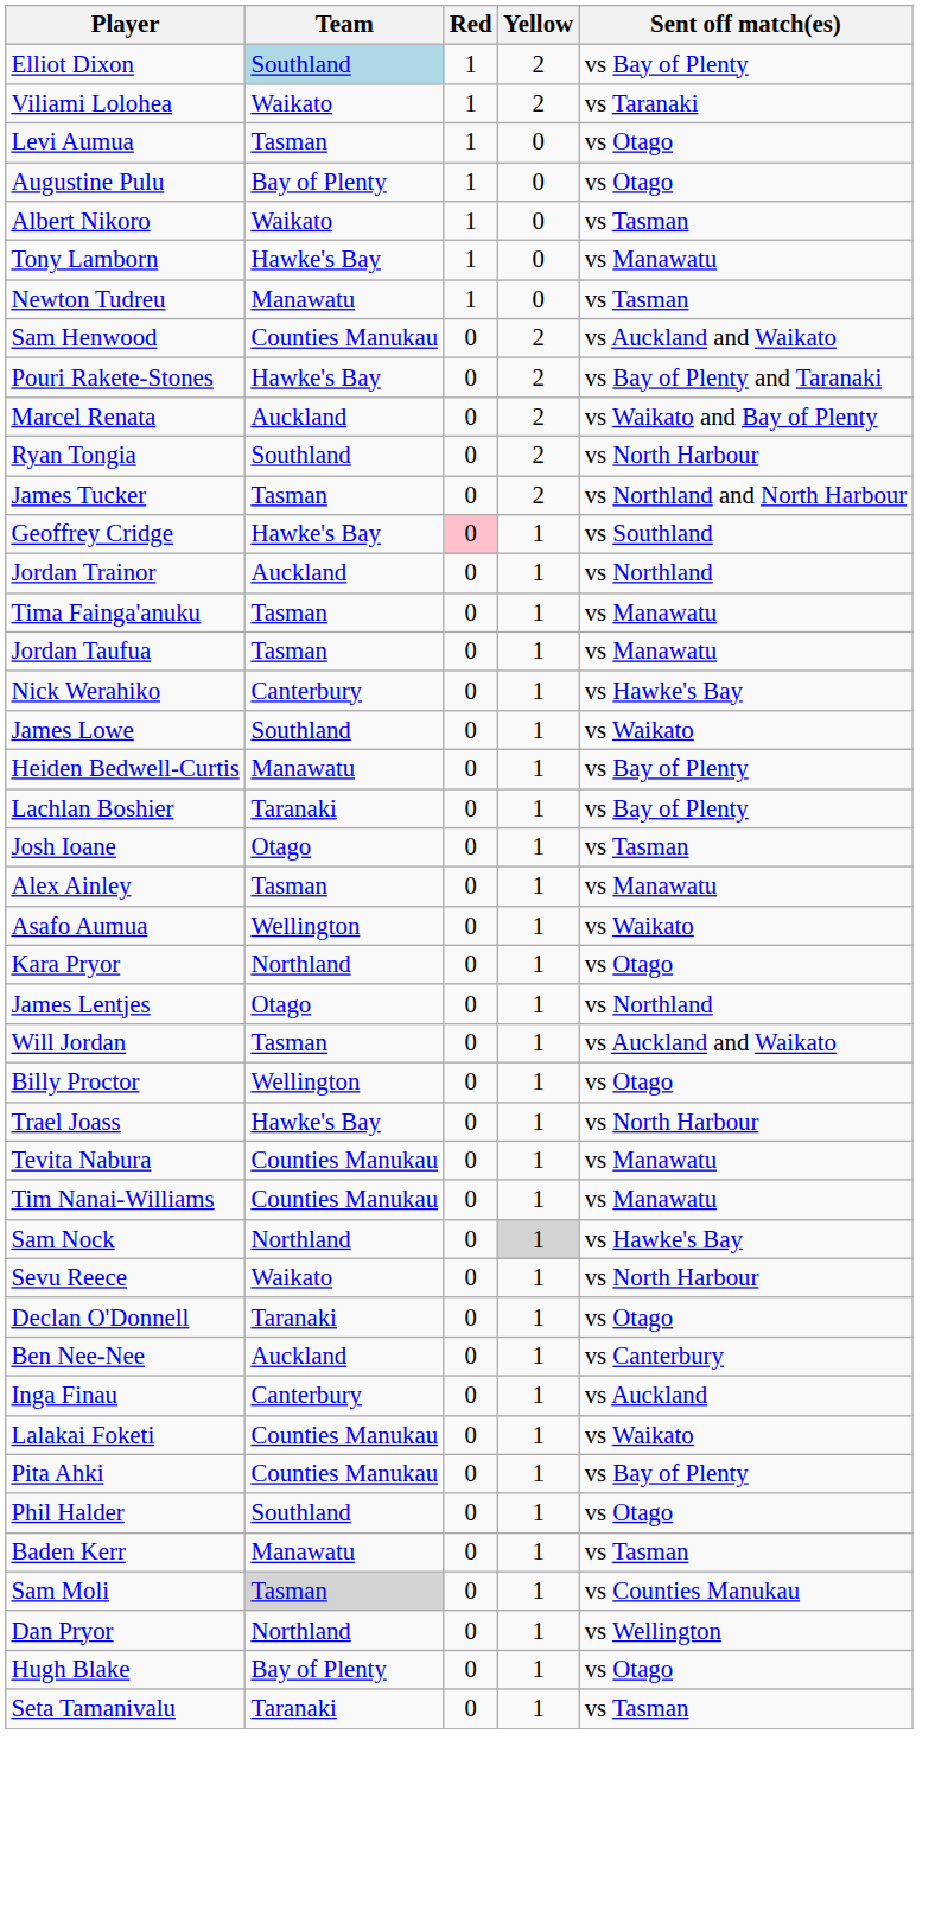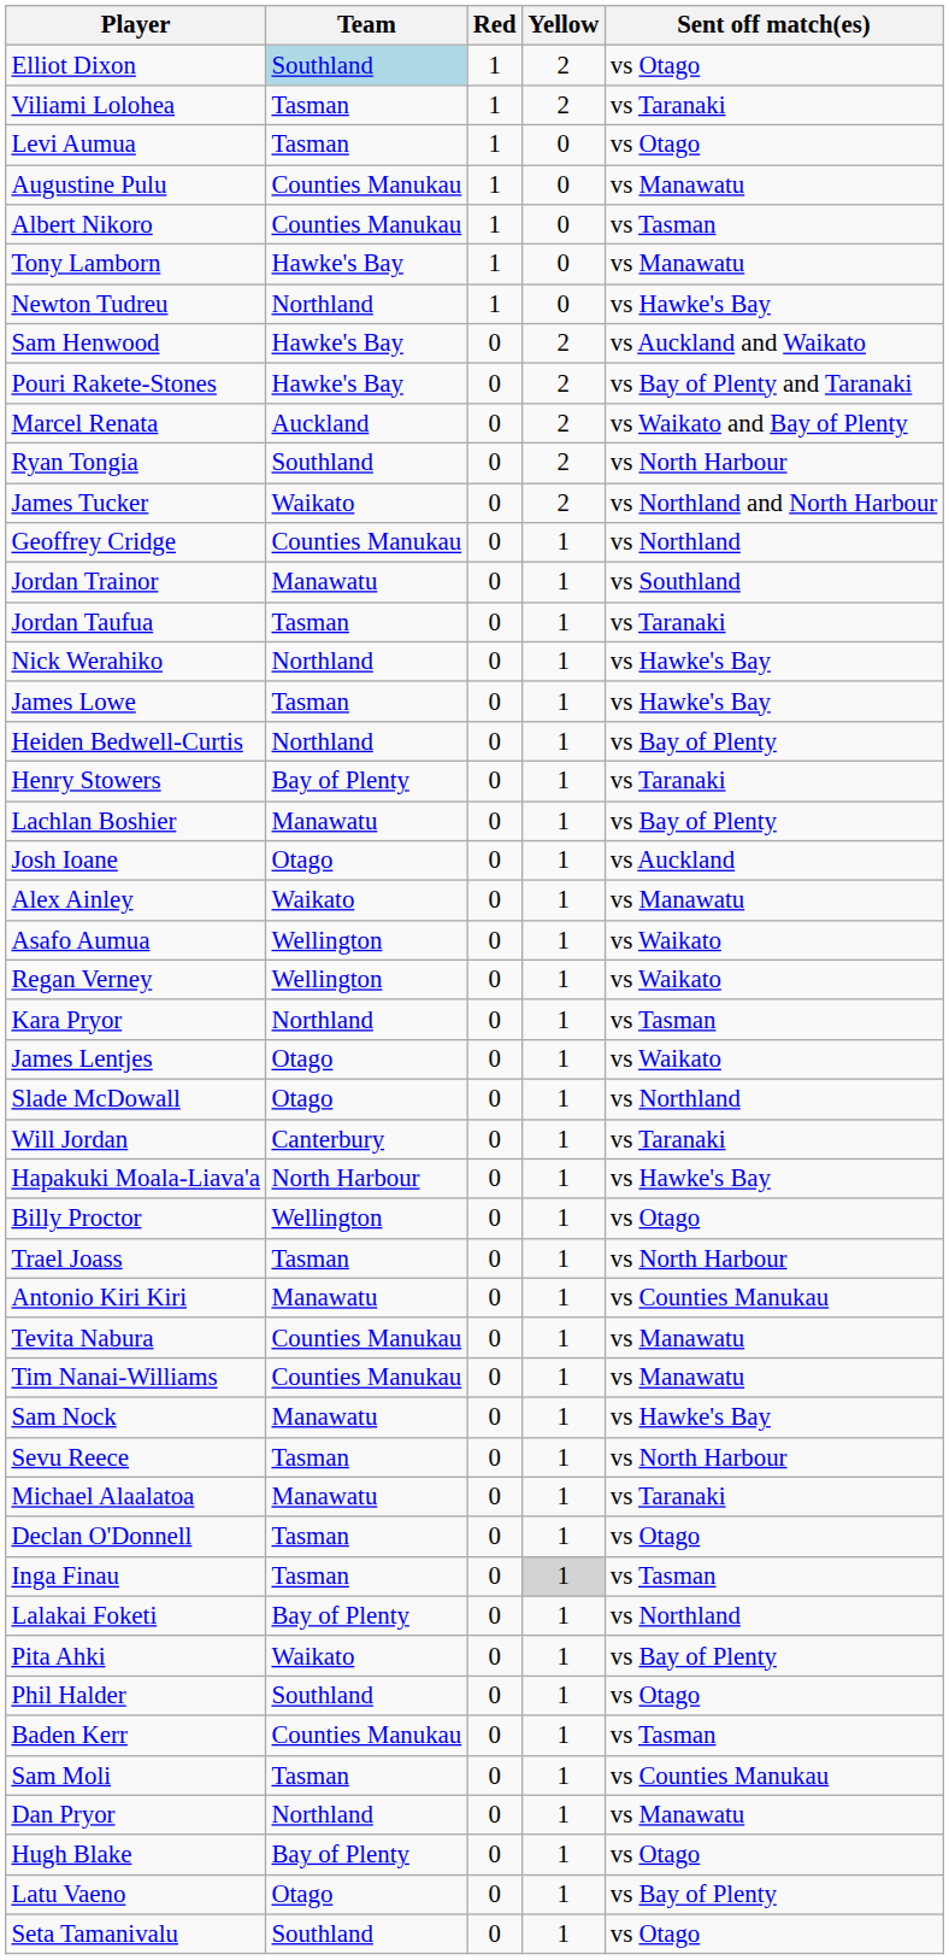Elliot Dixon | Sent off match(es): vs Bay of Plenty -> vs Otago
Viliami Lolohea | Team: Waikato -> Tasman
Augustine Pulu | Team: Bay of Plenty -> Counties Manukau
Augustine Pulu | Sent off match(es): vs Otago -> vs Manawatu
Albert Nikoro | Team: Waikato -> Counties Manukau
Newton Tudreu | Team: Manawatu -> Northland
Newton Tudreu | Sent off match(es): vs Tasman -> vs Hawke's Bay
Sam Henwood | Team: Counties Manukau -> Hawke's Bay
James Tucker | Team: Tasman -> Waikato
Geoffrey Cridge | Team: Hawke's Bay -> Counties Manukau
Geoffrey Cridge | Red: pink background -> no background
Geoffrey Cridge | Sent off match(es): vs Southland -> vs Northland
Jordan Trainor | Team: Auckland -> Manawatu
Jordan Trainor | Sent off match(es): vs Northland -> vs Southland
- row: Tima Fainga'anuku | Tasman | 0 | 1 | vs Manawatu
Jordan Taufua | Sent off match(es): vs Manawatu -> vs Taranaki
Nick Werahiko | Team: Canterbury -> Northland
James Lowe | Team: Southland -> Tasman
James Lowe | Sent off match(es): vs Waikato -> vs Hawke's Bay
Heiden Bedwell-Curtis | Team: Manawatu -> Northland
+ row: Henry Stowers | Bay of Plenty | 0 | 1 | vs Taranaki
Lachlan Boshier | Team: Taranaki -> Manawatu
Josh Ioane | Sent off match(es): vs Tasman -> vs Auckland
Alex Ainley | Team: Tasman -> Waikato
+ row: Regan Verney | Wellington | 0 | 1 | vs Waikato
Kara Pryor | Sent off match(es): vs Otago -> vs Tasman
James Lentjes | Sent off match(es): vs Northland -> vs Waikato
+ row: Slade McDowall | Otago | 0 | 1 | vs Northland
Will Jordan | Team: Tasman -> Canterbury
Will Jordan | Sent off match(es): vs Auckland and Waikato -> vs Taranaki
+ row: Hapakuki Moala-Liava'a | North Harbour | 0 | 1 | vs Hawke's Bay
Trael Joass | Team: Hawke's Bay -> Tasman
+ row: Antonio Kiri Kiri | Manawatu | 0 | 1 | vs Counties Manukau
Sam Nock | Team: Northland -> Manawatu
Sam Nock | Yellow: lightgrey background -> no background
Sevu Reece | Team: Waikato -> Tasman
+ row: Michael Alaalatoa | Manawatu | 0 | 1 | vs Taranaki
Declan O'Donnell | Team: Taranaki -> Tasman
- row: Ben Nee-Nee | Auckland | 0 | 1 | vs Canterbury
Inga Finau | Team: Canterbury -> Tasman
Inga Finau | Yellow: no background -> lightgrey background
Inga Finau | Sent off match(es): vs Auckland -> vs Tasman
Lalakai Foketi | Team: Counties Manukau -> Bay of Plenty
Lalakai Foketi | Sent off match(es): vs Waikato -> vs Northland
Pita Ahki | Team: Counties Manukau -> Waikato
Baden Kerr | Team: Manawatu -> Counties Manukau
Sam Moli | Team: lightgrey background -> no background
Dan Pryor | Sent off match(es): vs Wellington -> vs Manawatu
+ row: Latu Vaeno | Otago | 0 | 1 | vs Bay of Plenty
Seta Tamanivalu | Team: Taranaki -> Southland
Seta Tamanivalu | Sent off match(es): vs Tasman -> vs Otago
